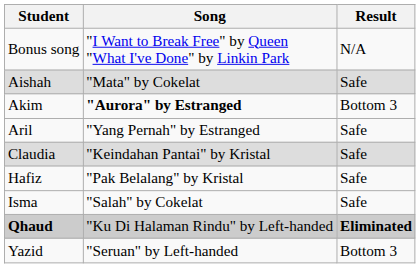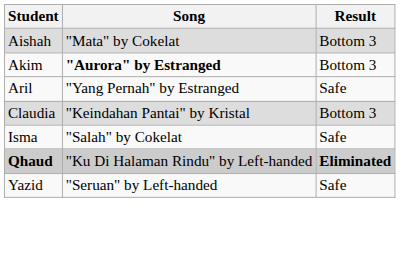- row: Bonus song | "I Want to Break Free" by Queen "What I've Done" by Linkin Park | N/A
Aishah | Result: Safe -> Bottom 3
Claudia | Result: Safe -> Bottom 3
- row: Hafiz | "Pak Belalang" by Kristal | Safe
Yazid | Result: Bottom 3 -> Safe
